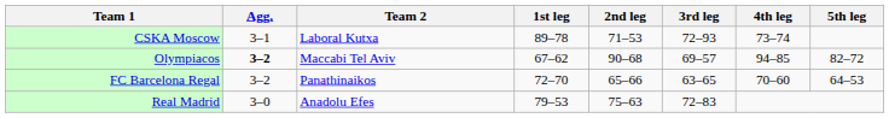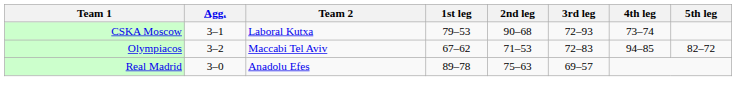CSKA Moscow | 1st leg: 89–78 -> 79–53
CSKA Moscow | 2nd leg: 71–53 -> 90–68
Olympiacos | Agg.: bold -> normal
Olympiacos | 2nd leg: 90–68 -> 71–53
Olympiacos | 3rd leg: 69–57 -> 72–83
- row: FC Barcelona Regal | 3–2 | Panathinaikos | 72–70 | 65–66 | 63–65 | 70–60 | 64–53
Real Madrid | 1st leg: 79–53 -> 89–78
Real Madrid | 3rd leg: 72–83 -> 69–57
